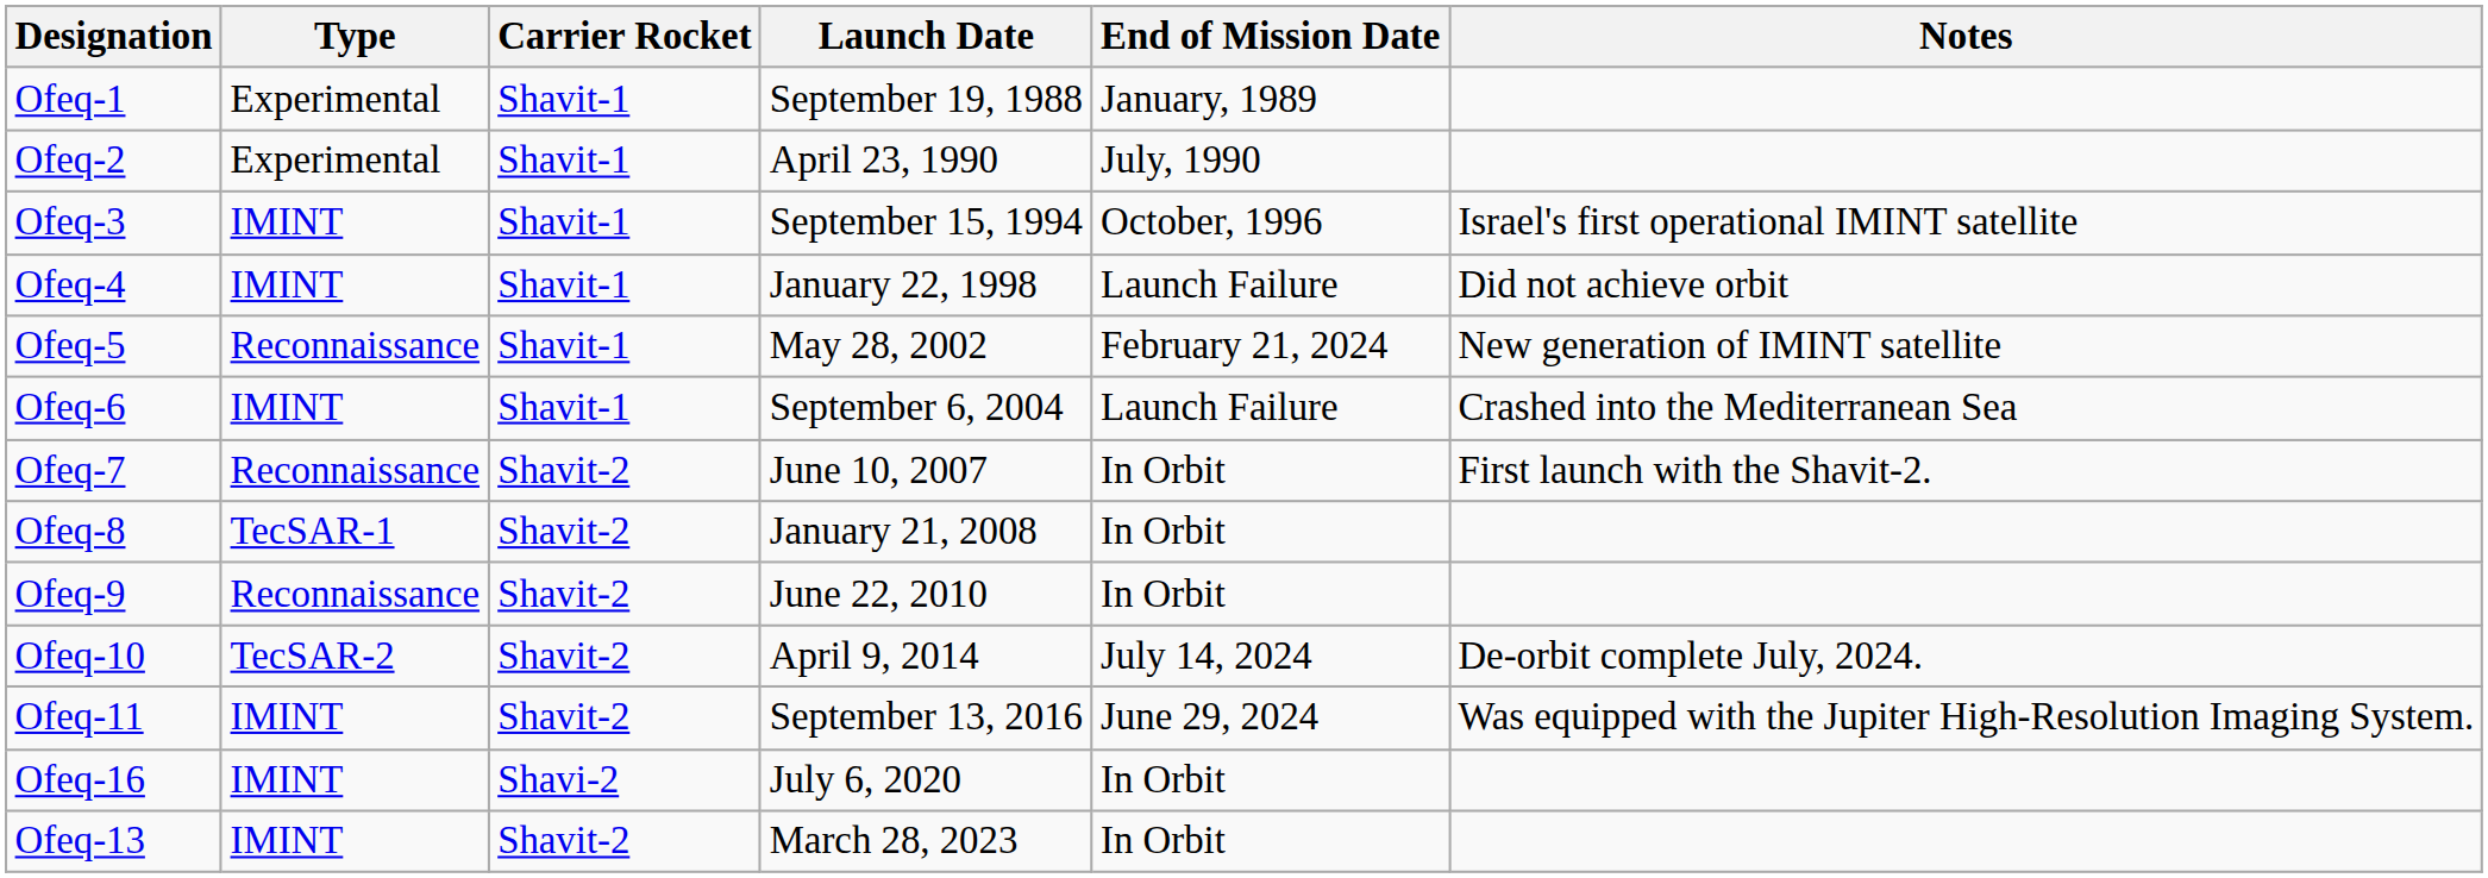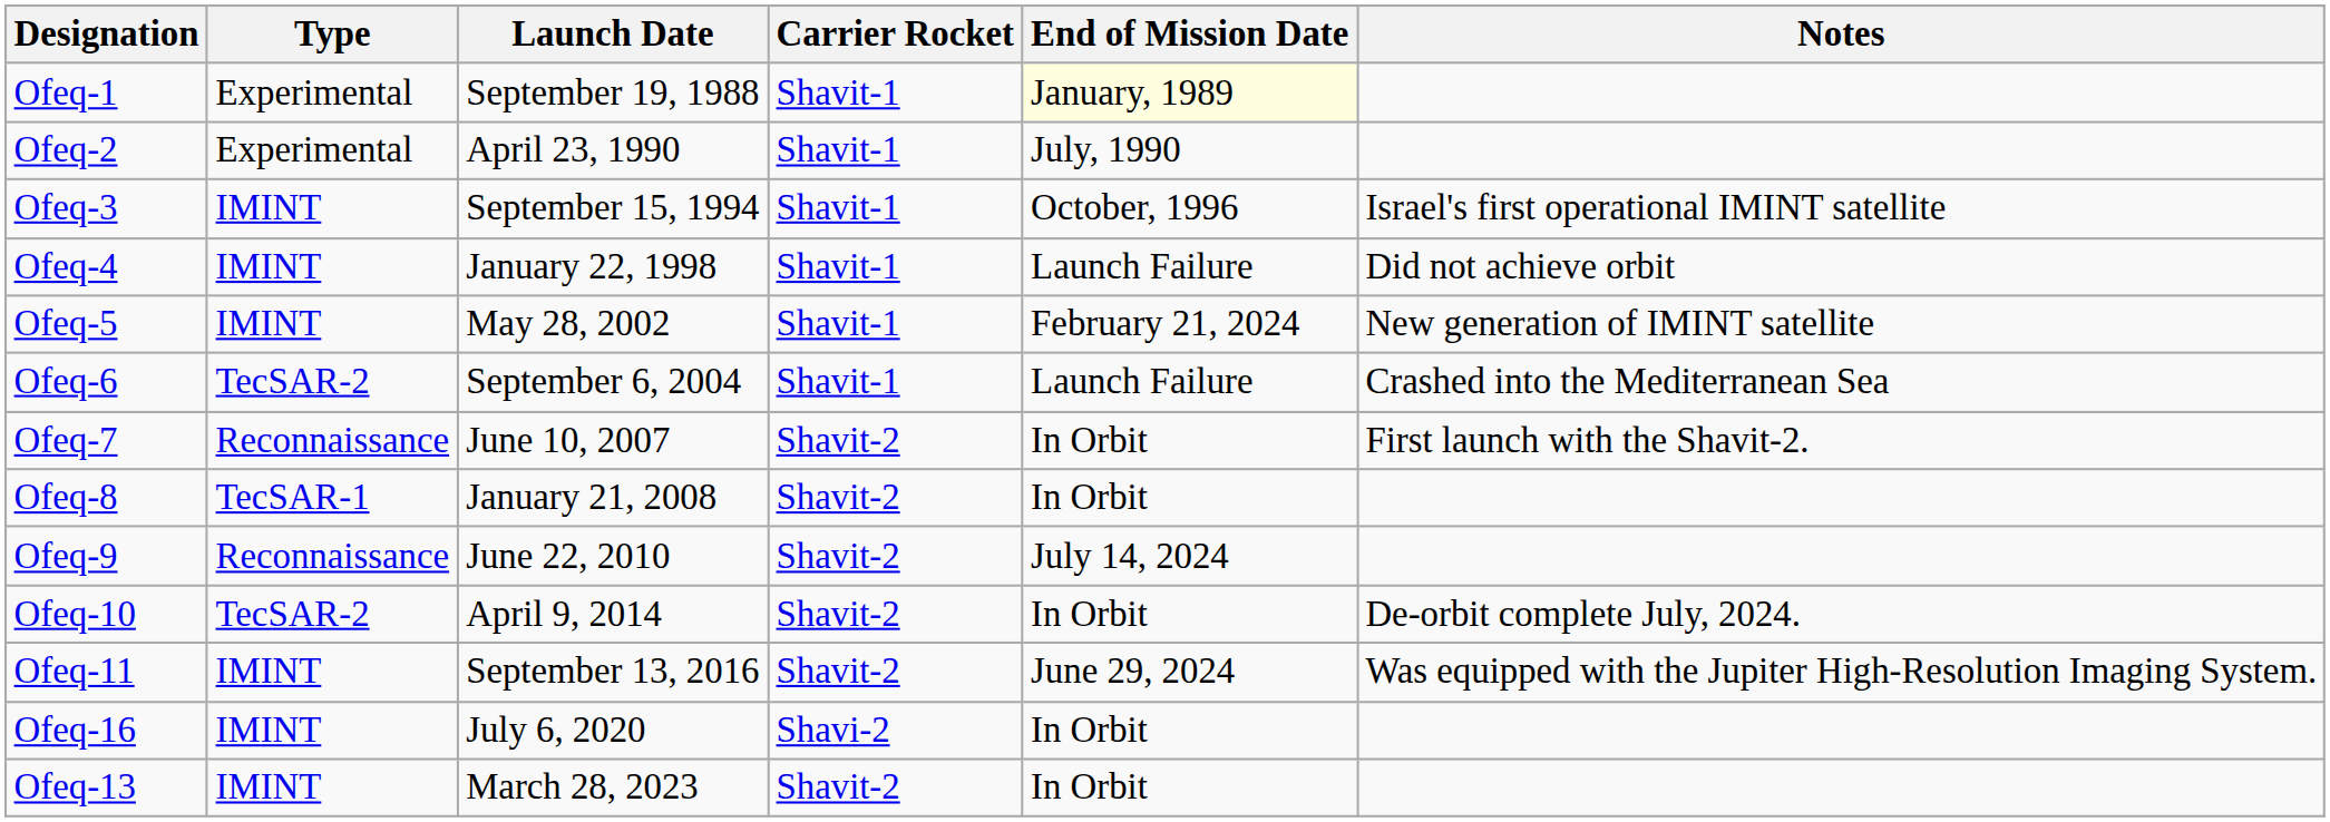columns swapped: Launch Date <-> Carrier Rocket
Ofeq-1 | End of Mission Date: no background -> lightyellow background
Ofeq-5 | Type: Reconnaissance -> IMINT
Ofeq-6 | Type: IMINT -> TecSAR-2
Ofeq-9 | End of Mission Date: In Orbit -> July 14, 2024
Ofeq-10 | End of Mission Date: July 14, 2024 -> In Orbit
